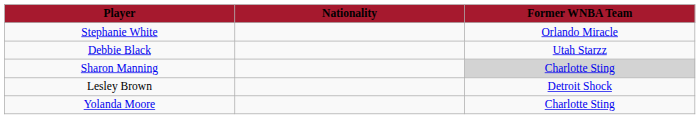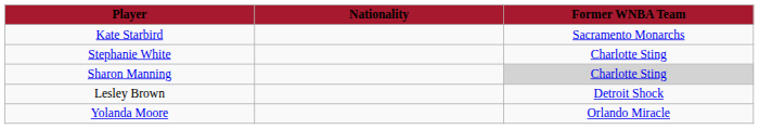+ row: Kate Starbird | Sacramento Monarchs
Stephanie White | Former WNBA Team: Orlando Miracle -> Charlotte Sting
- row: Debbie Black | Utah Starzz
Yolanda Moore | Former WNBA Team: Charlotte Sting -> Orlando Miracle
